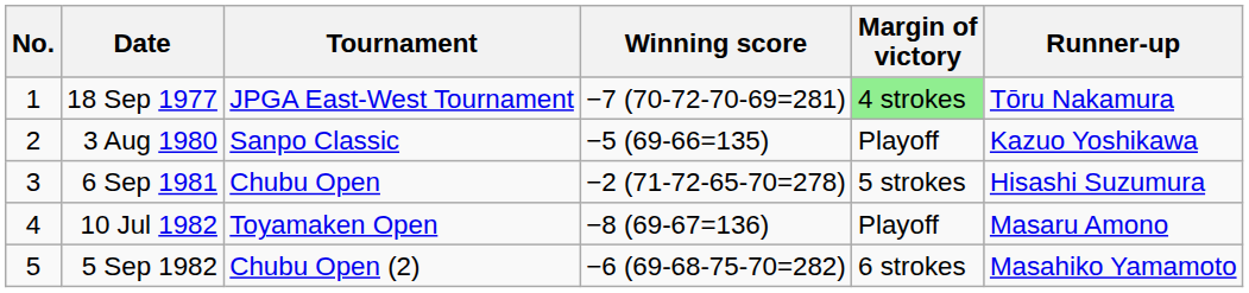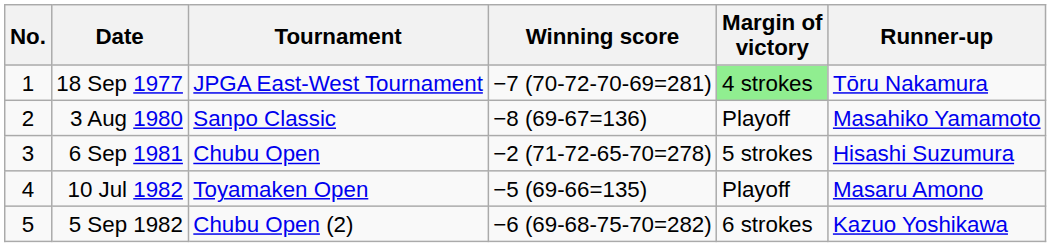3 Aug 1980 | Winning score: −5 (69-66=135) -> −8 (69-67=136)
3 Aug 1980 | Runner-up: Kazuo Yoshikawa -> Masahiko Yamamoto
10 Jul 1982 | Winning score: −8 (69-67=136) -> −5 (69-66=135)
5 Sep 1982 | Runner-up: Masahiko Yamamoto -> Kazuo Yoshikawa
